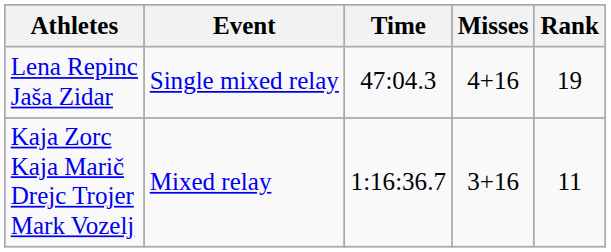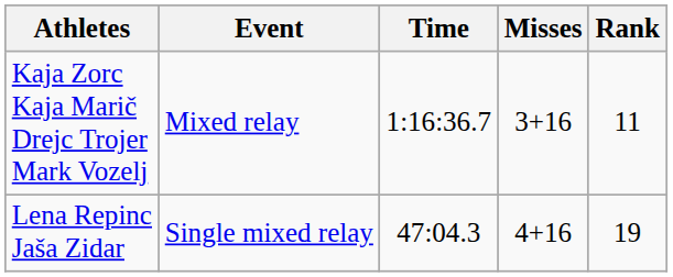rows swapped: Lena Repinc Jaša Zidar <-> Kaja Zorc Kaja Marič Drejc Trojer Mark Vozelj
